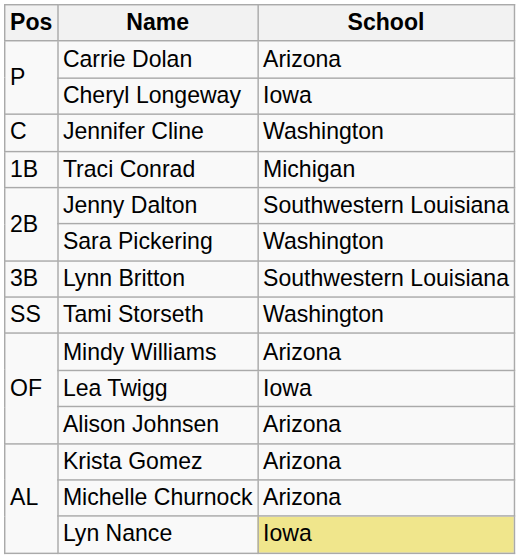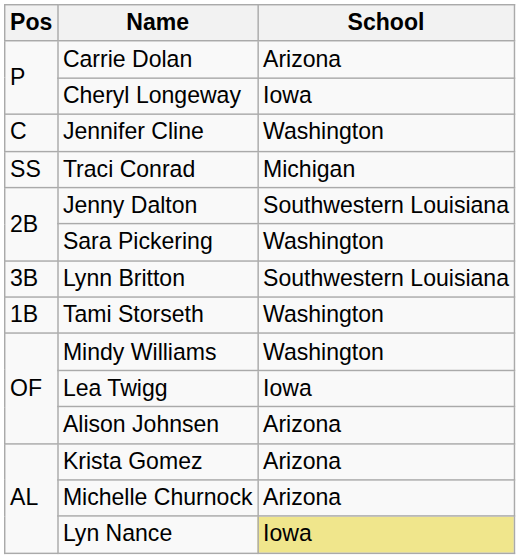Traci Conrad | Pos: 1B -> SS
Tami Storseth | Pos: SS -> 1B
Mindy Williams | School: Arizona -> Washington
